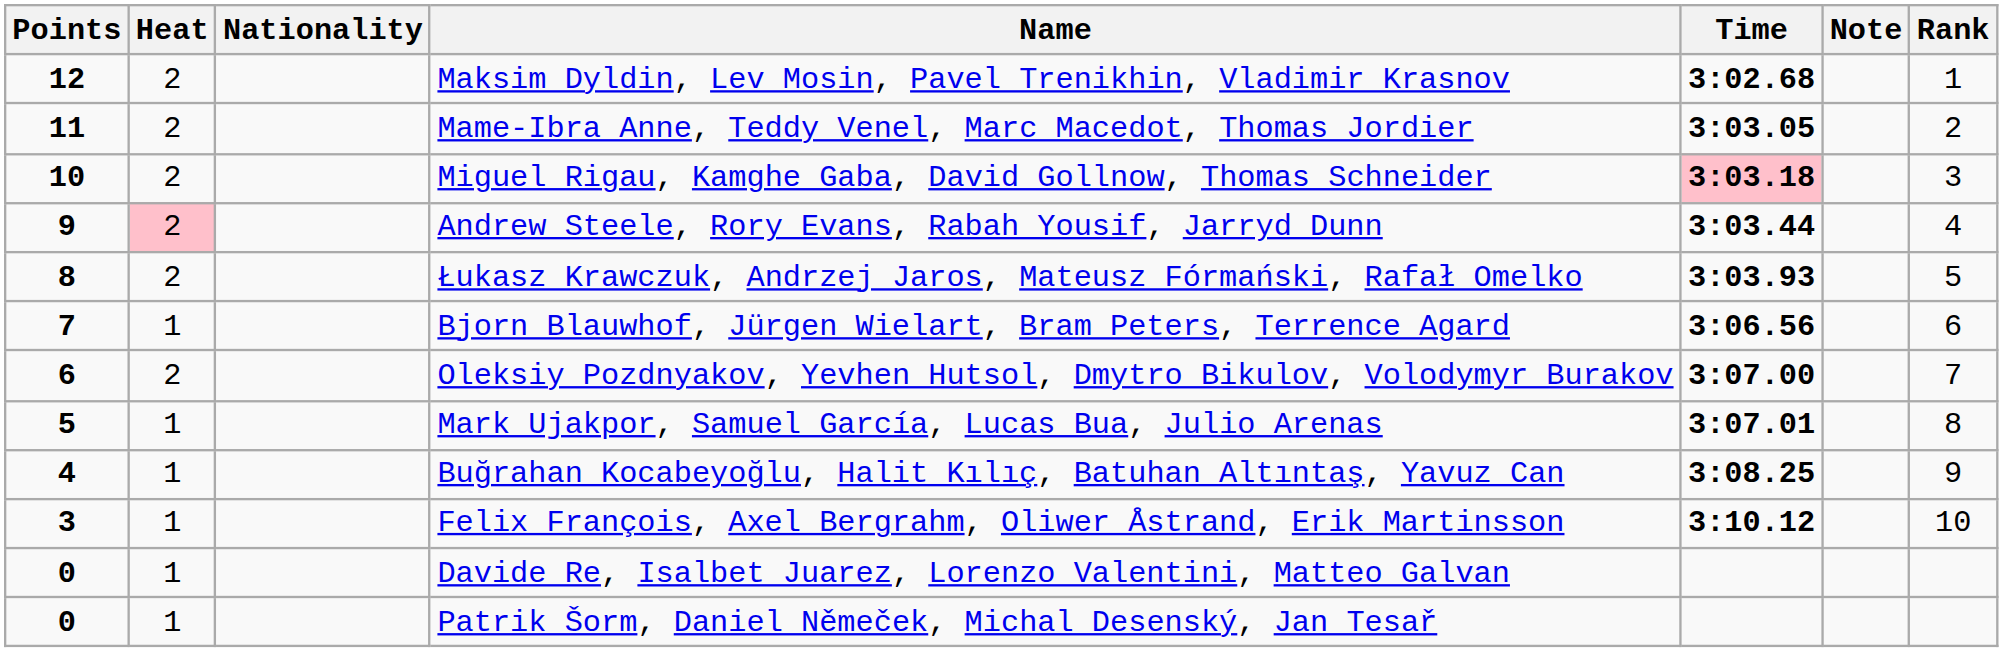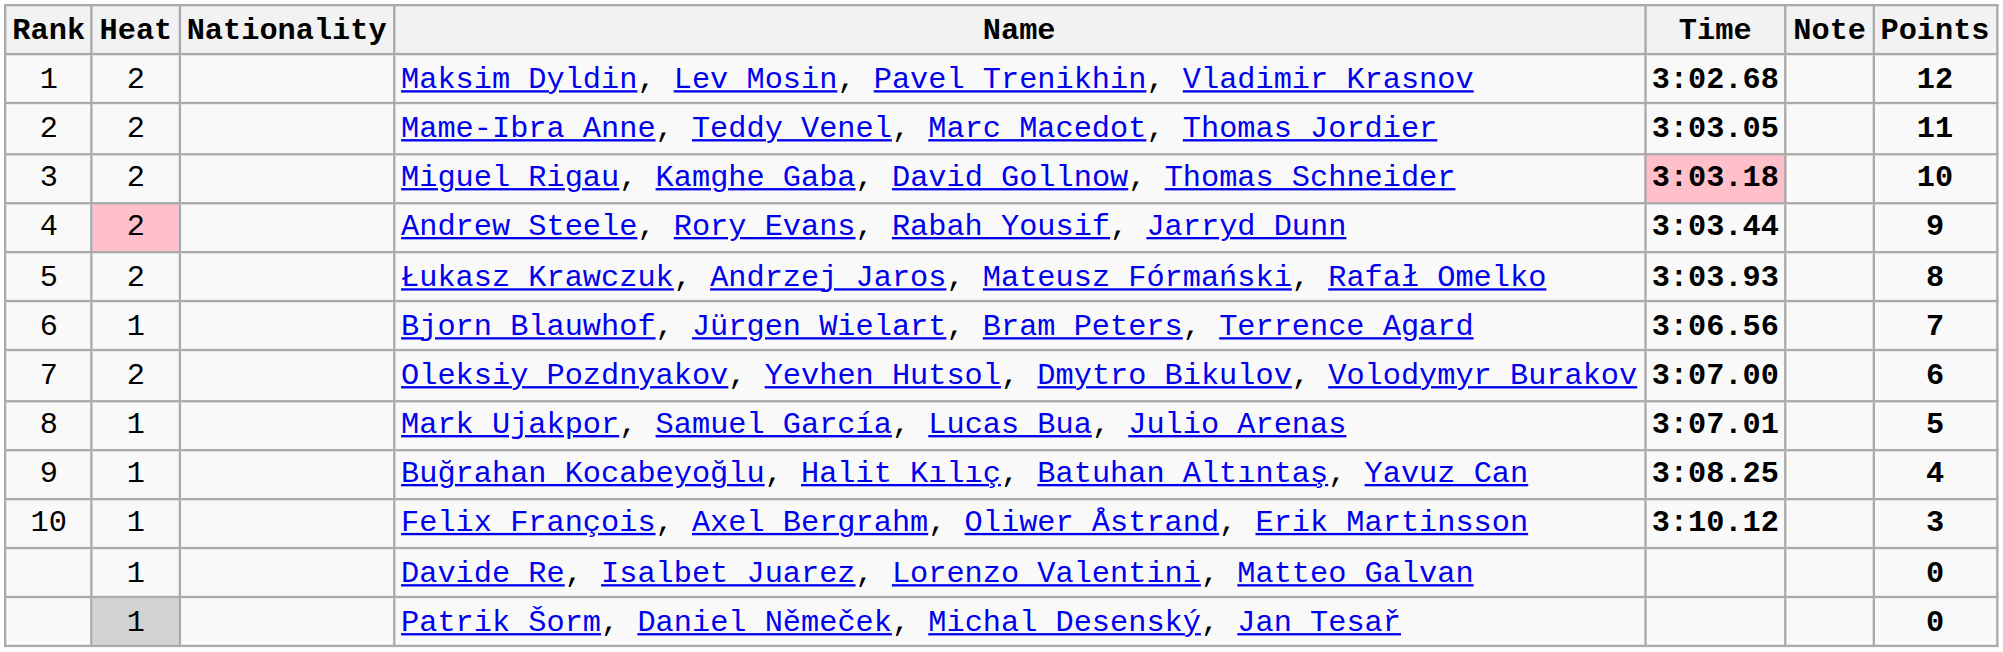columns swapped: Rank <-> Points
Patrik Šorm, Daniel Němeček, Michal Desenský, Jan Tesař | Heat: no background -> lightgrey background
